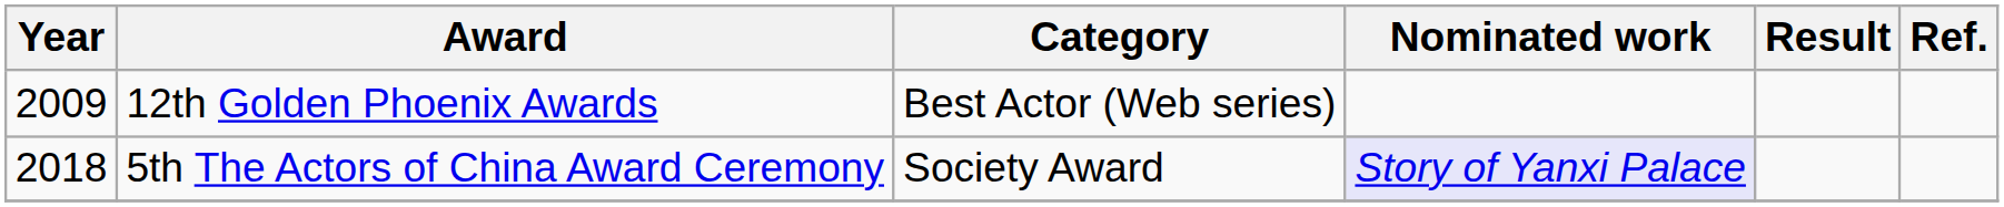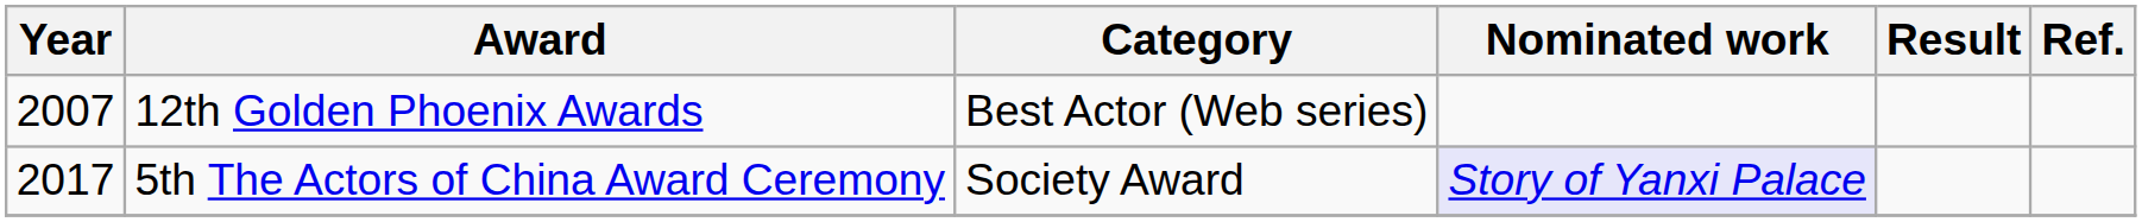12th Golden Phoenix Awards | Year: 2009 -> 2007
5th The Actors of China Award Ceremony | Year: 2018 -> 2017
